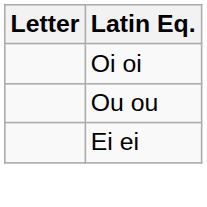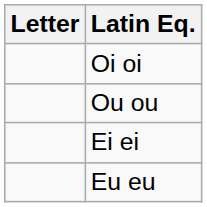+ row: Eu eu
